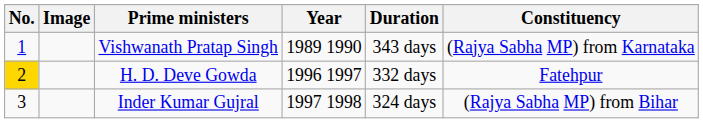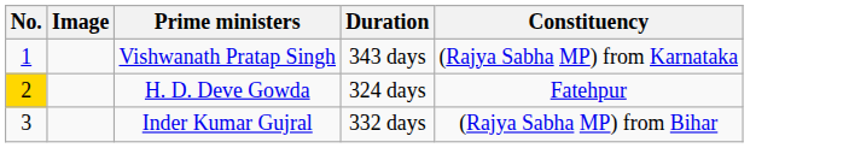- column: Year | 1989 1990 | 1996 1997 | 1997 1998
H. D. Deve Gowda | Duration: 332 days -> 324 days
Inder Kumar Gujral | Duration: 324 days -> 332 days
